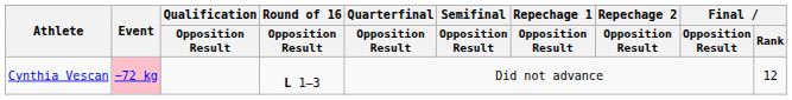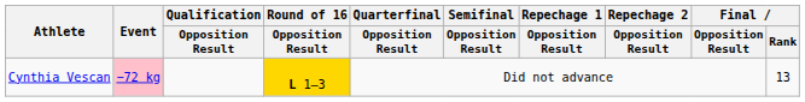Cynthia Vescan | Round of 16 / Opposition Result: no background -> gold background
Cynthia Vescan | Final / Rank: 12 -> 13
